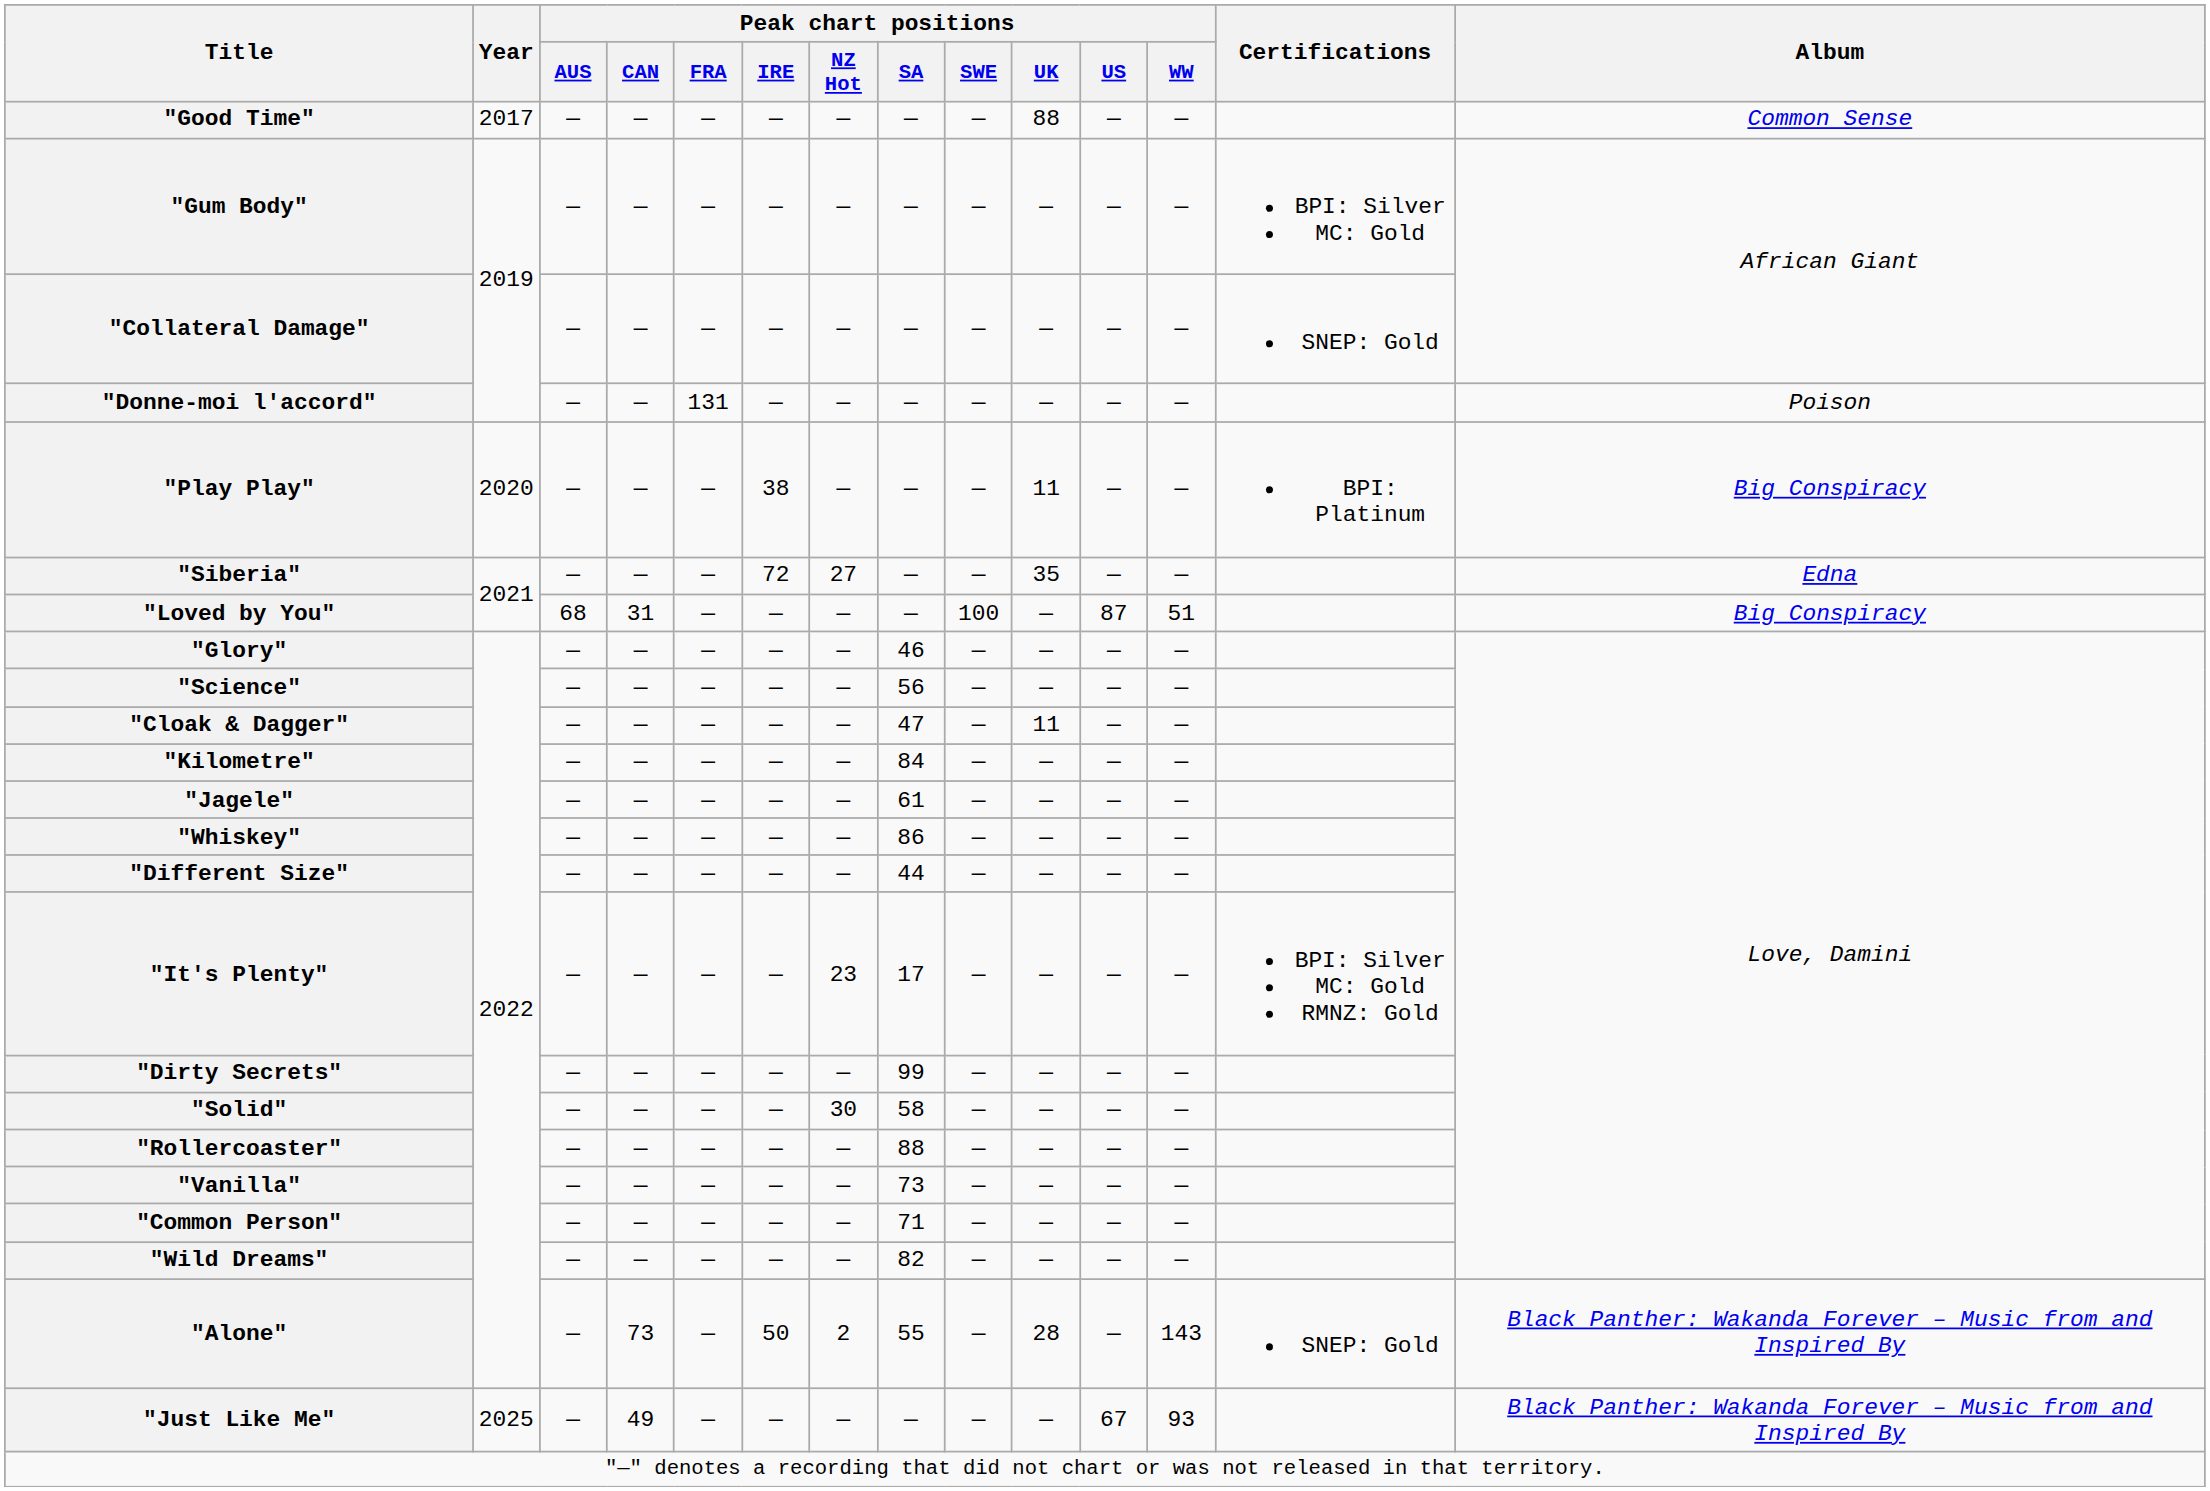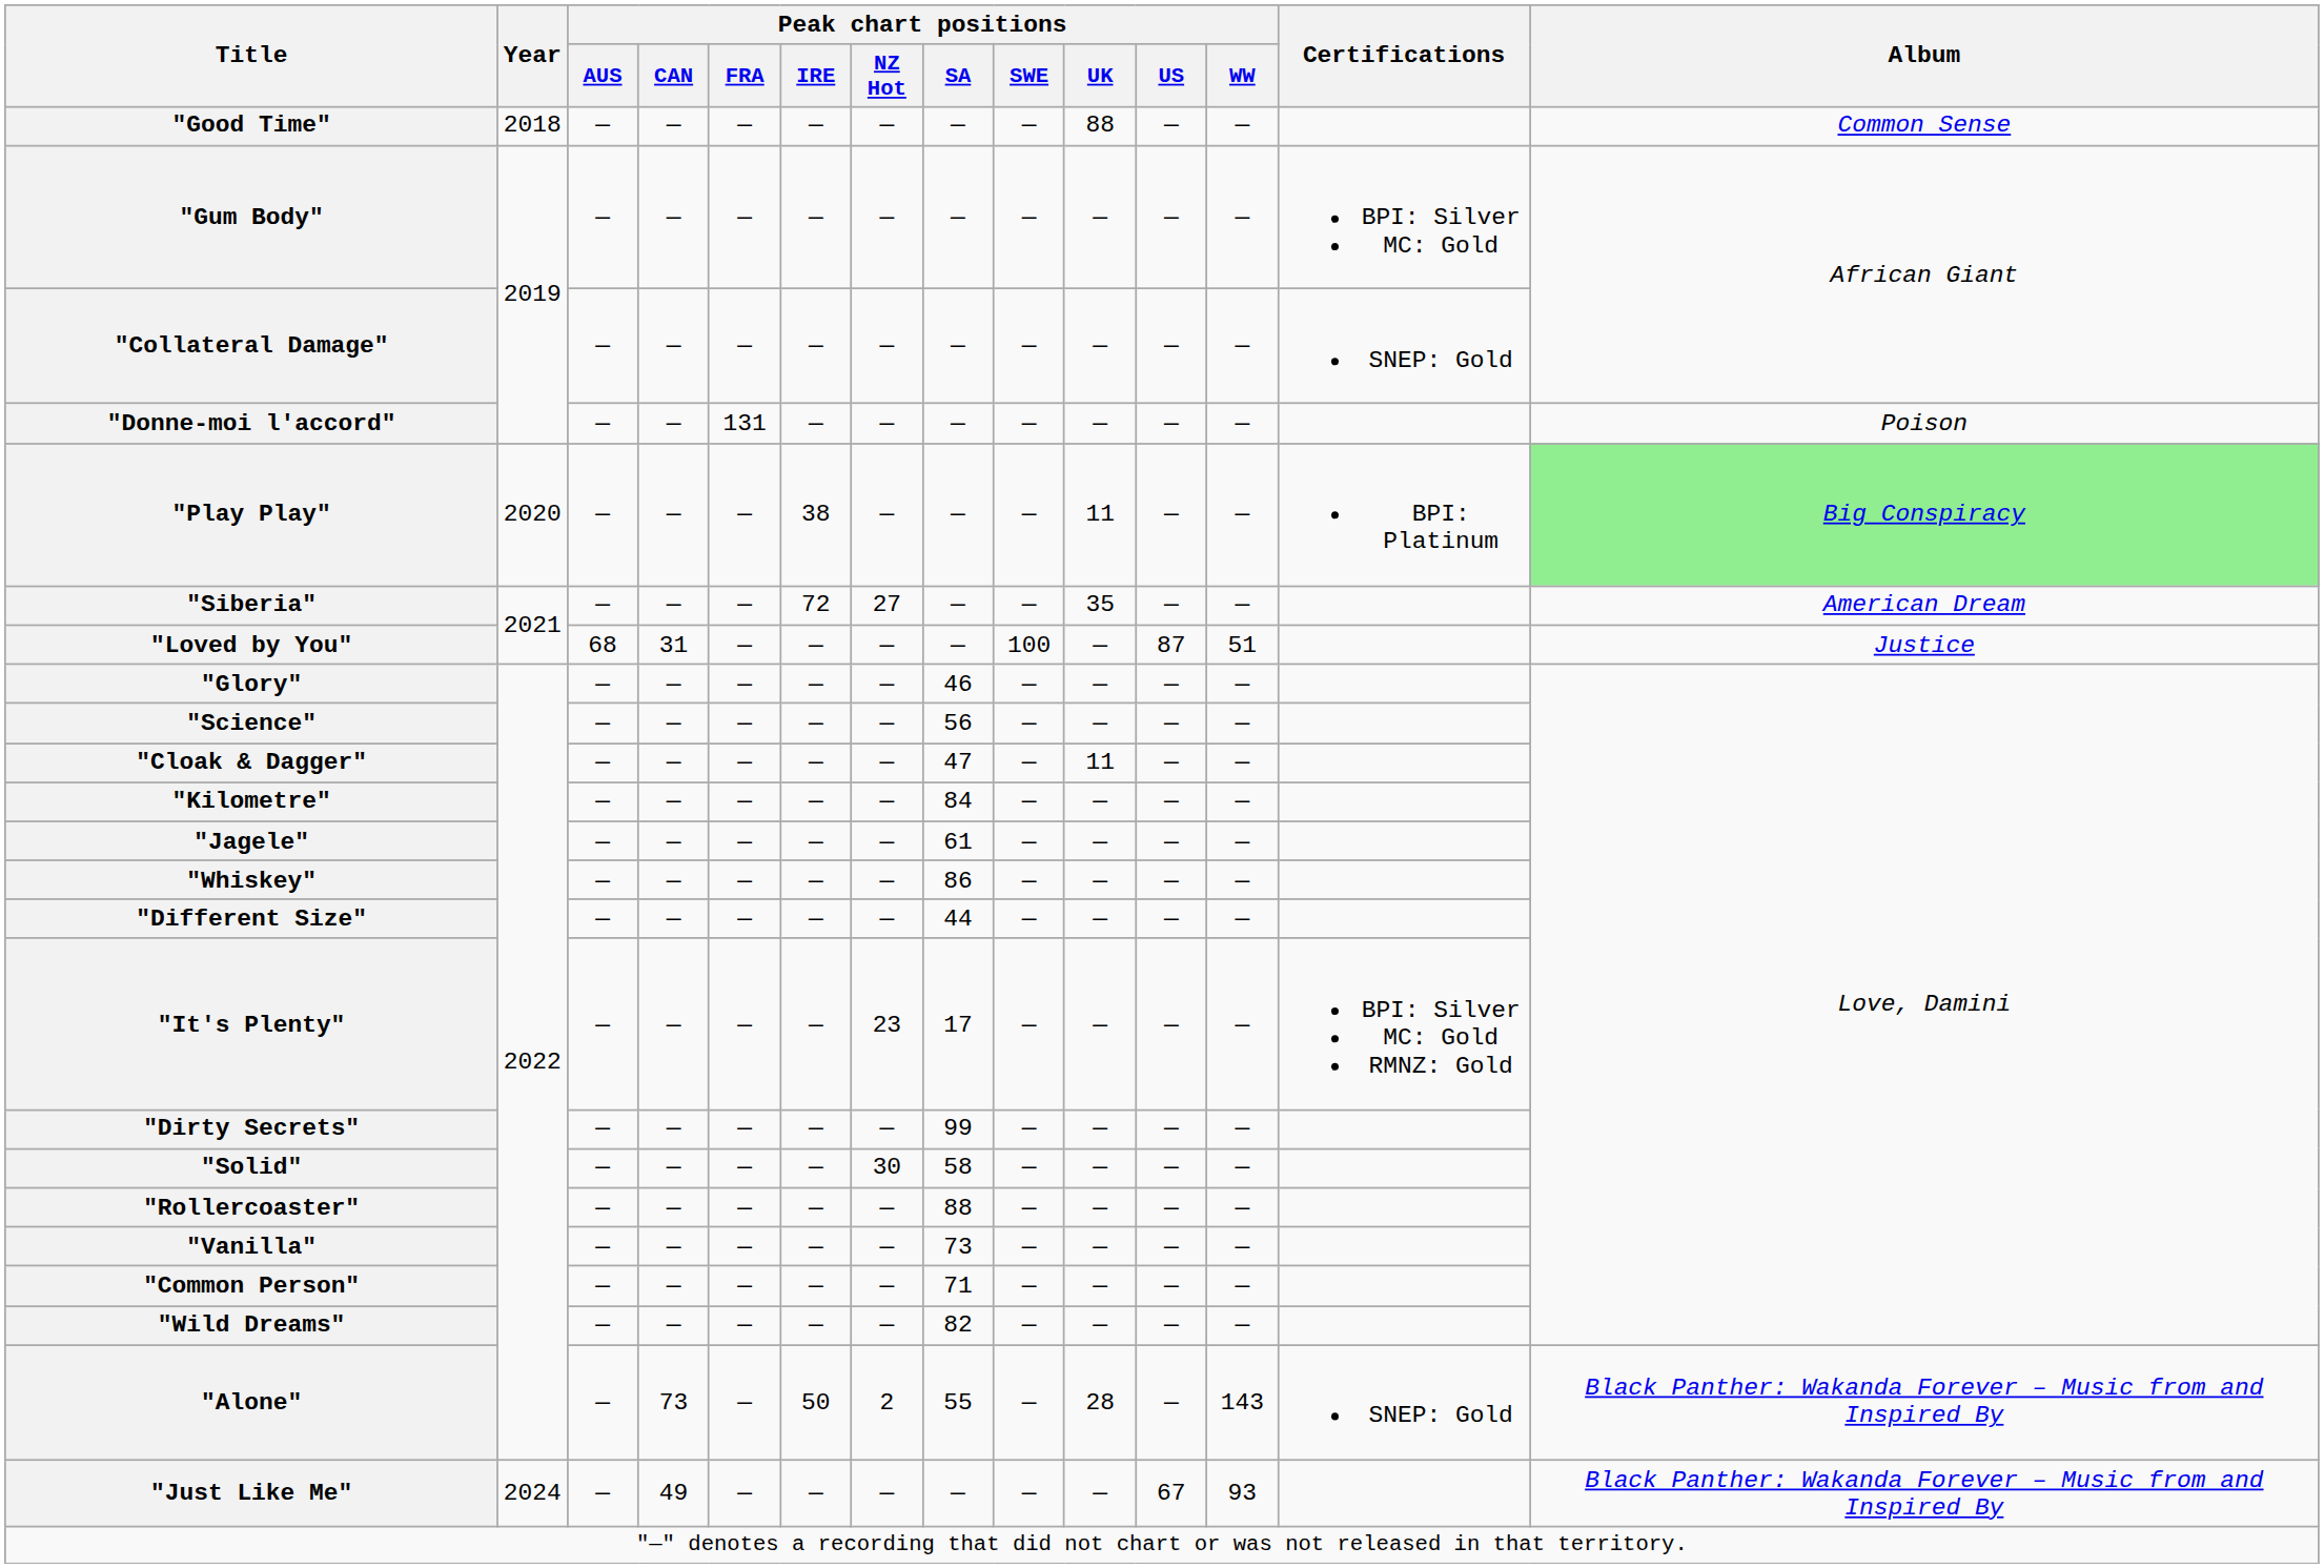"Good Time" | Year: 2017 -> 2018
"Play Play" | Album: no background -> lightgreen background
"Siberia" | Album: Edna -> American Dream
"Loved by You" | Album: Big Conspiracy -> Justice
"Just Like Me" | Year: 2025 -> 2024
